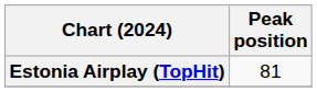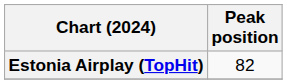Estonia Airplay (TopHit) | Peak position: 81 -> 82
